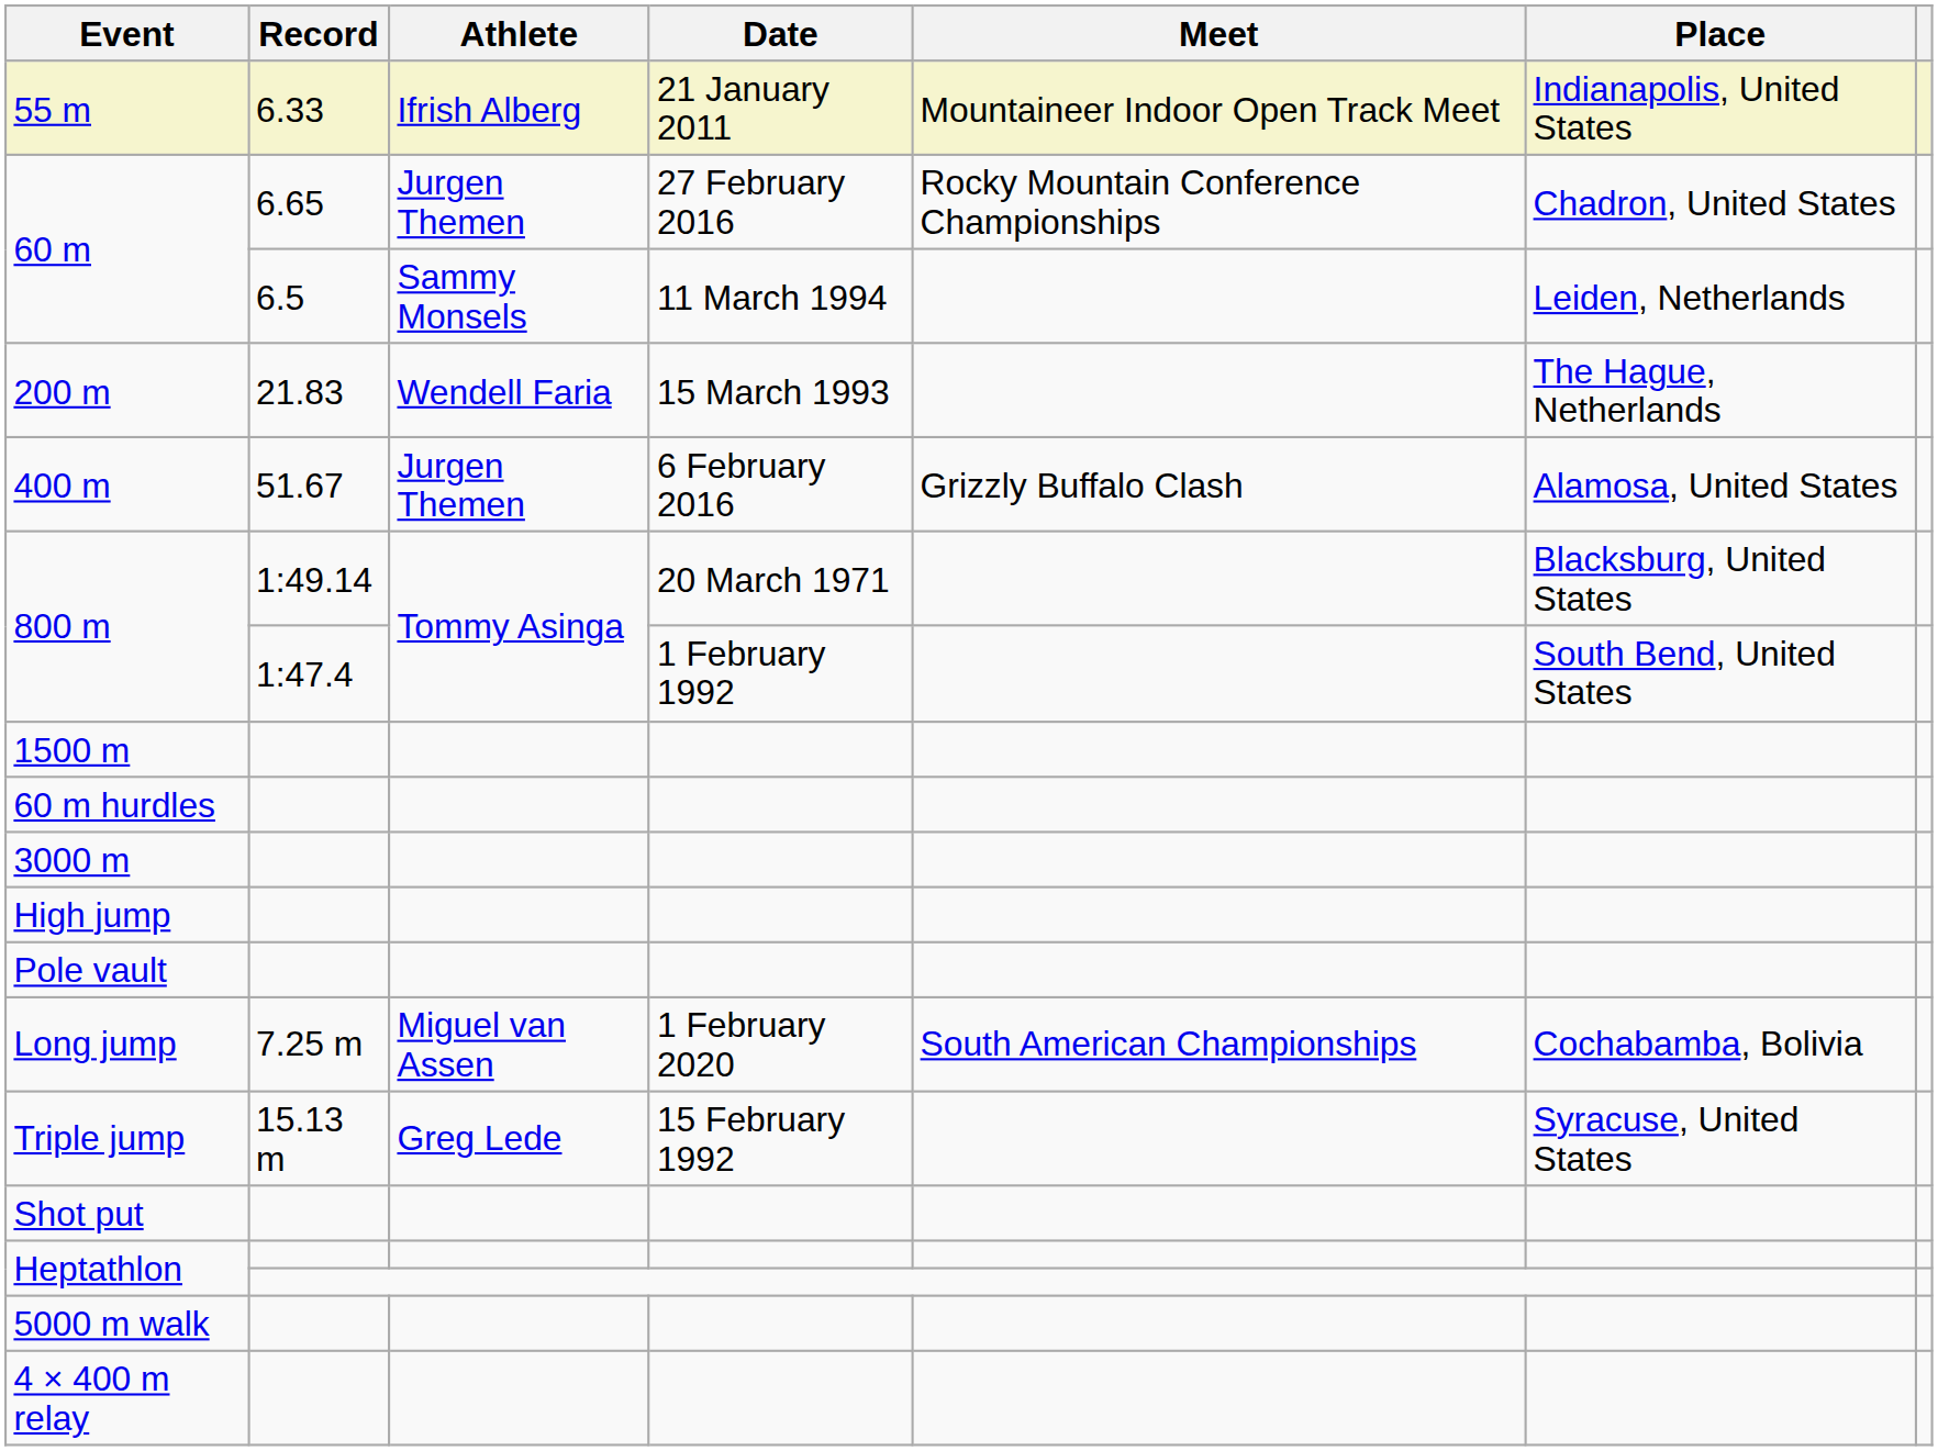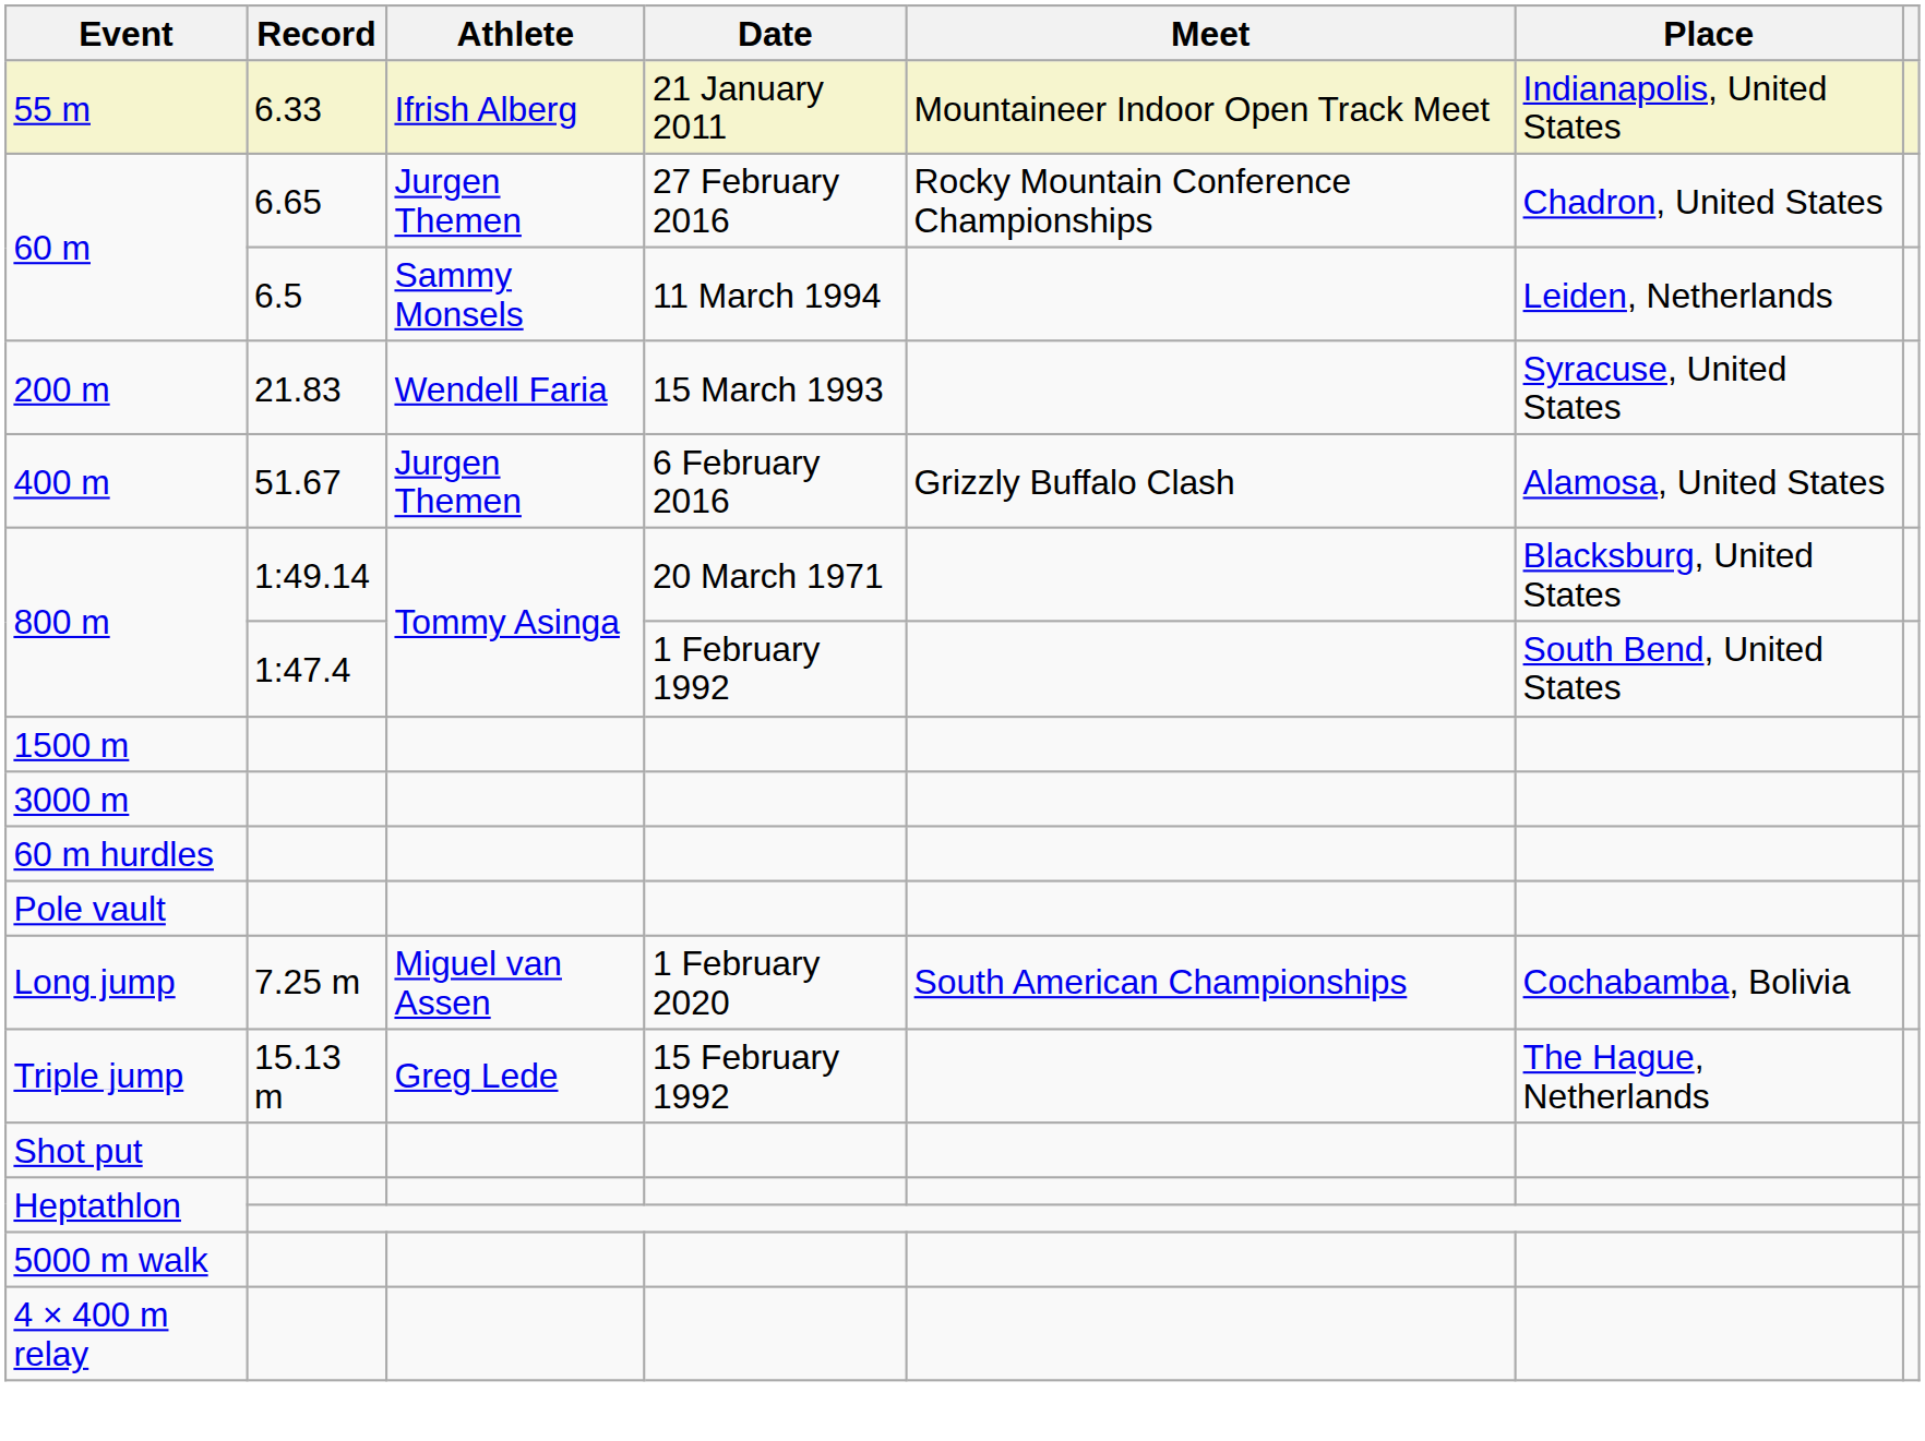200 m | Place: The Hague, Netherlands -> Syracuse, United States
rows swapped: 3000 m <-> 60 m hurdles
- row: High jump
Triple jump | Place: Syracuse, United States -> The Hague, Netherlands
